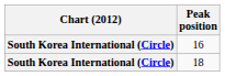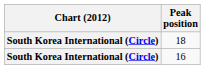rows swapped: 16 <-> 18
